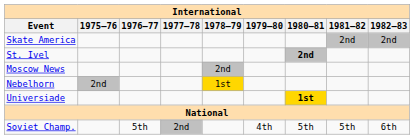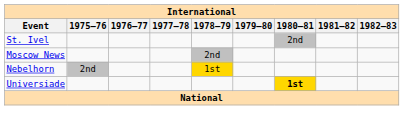- row: Skate America | 2nd | 2nd
St. Ivel | 1980–81: bold -> normal
- row: Soviet Champ. | 5th | 2nd | 4th | 5th | 5th | 6th
